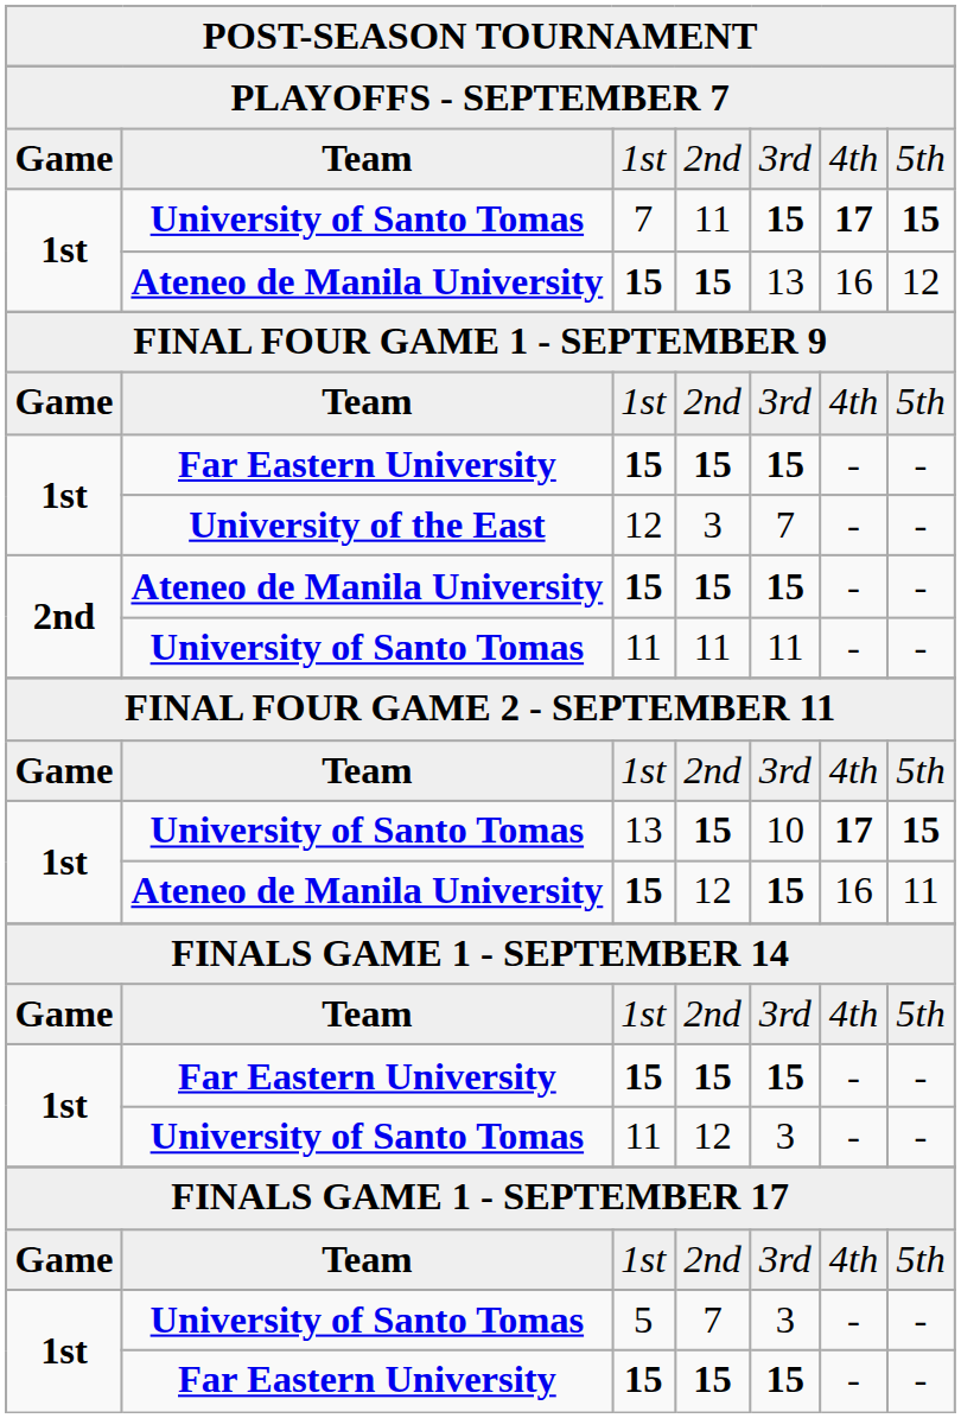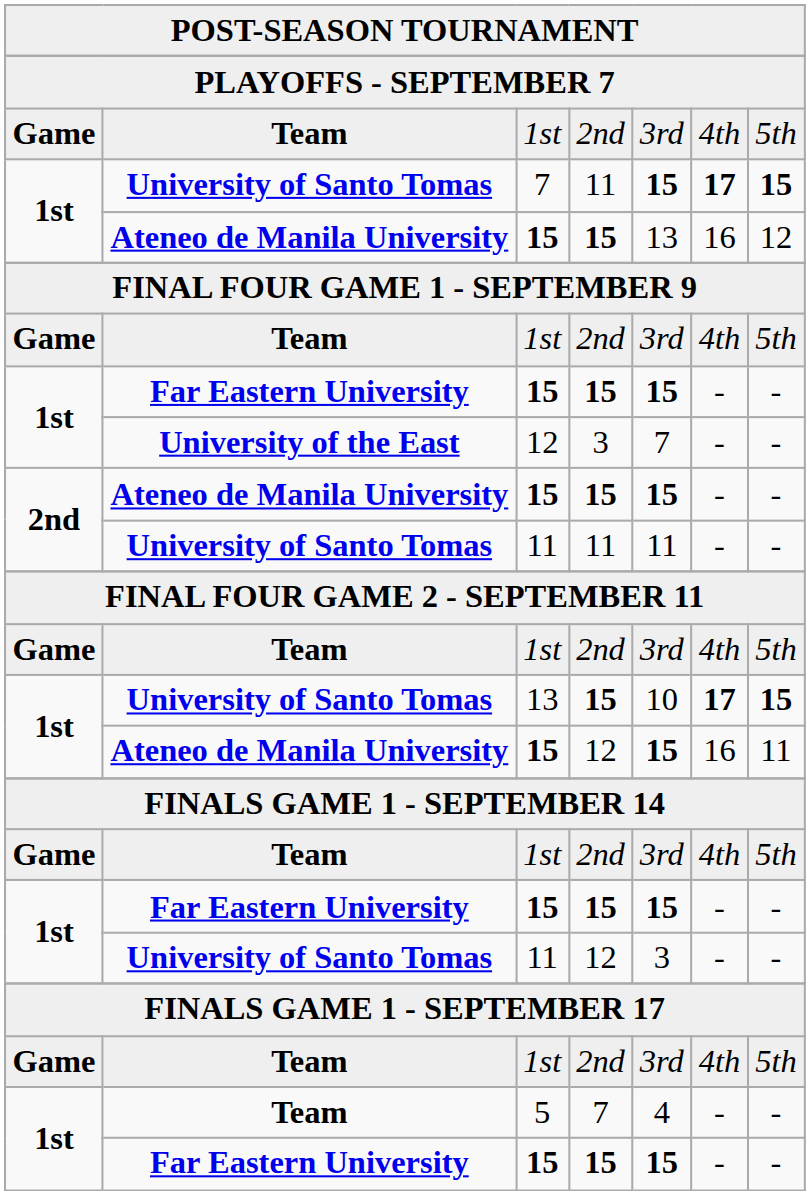5 | column 2: University of Santo Tomas -> Team
5 | column 5: 3 -> 4
